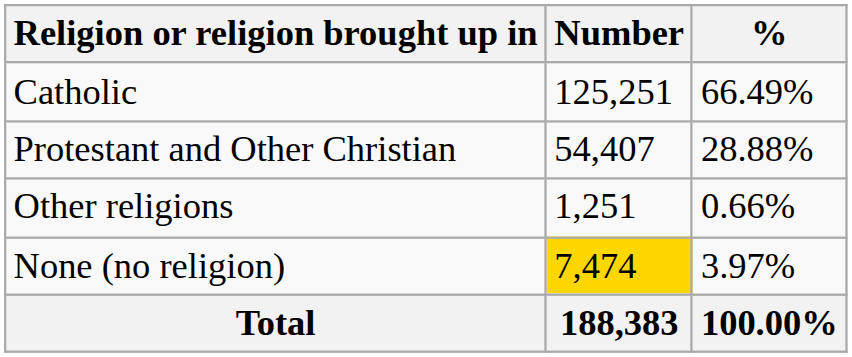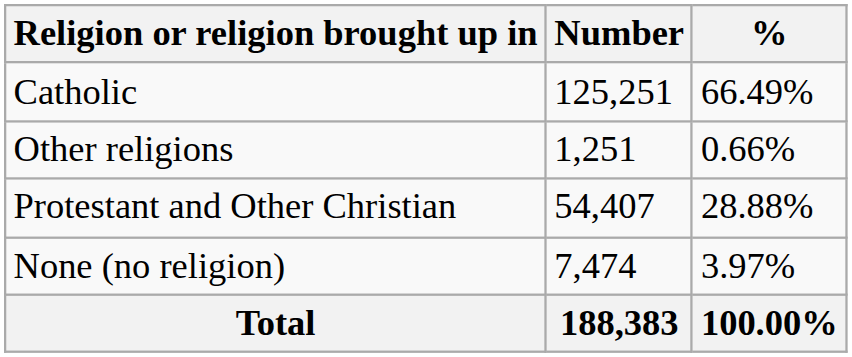rows swapped: Protestant and Other Christian <-> Other religions
None (no religion) | Number: gold background -> no background
